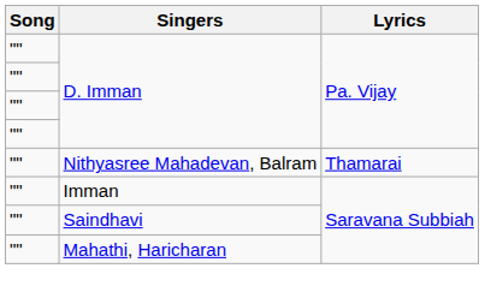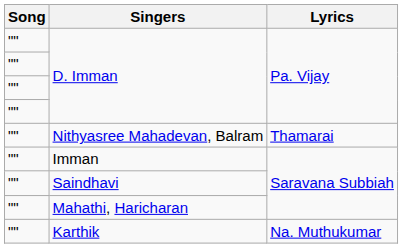+ row: "" | Karthik | Na. Muthukumar
